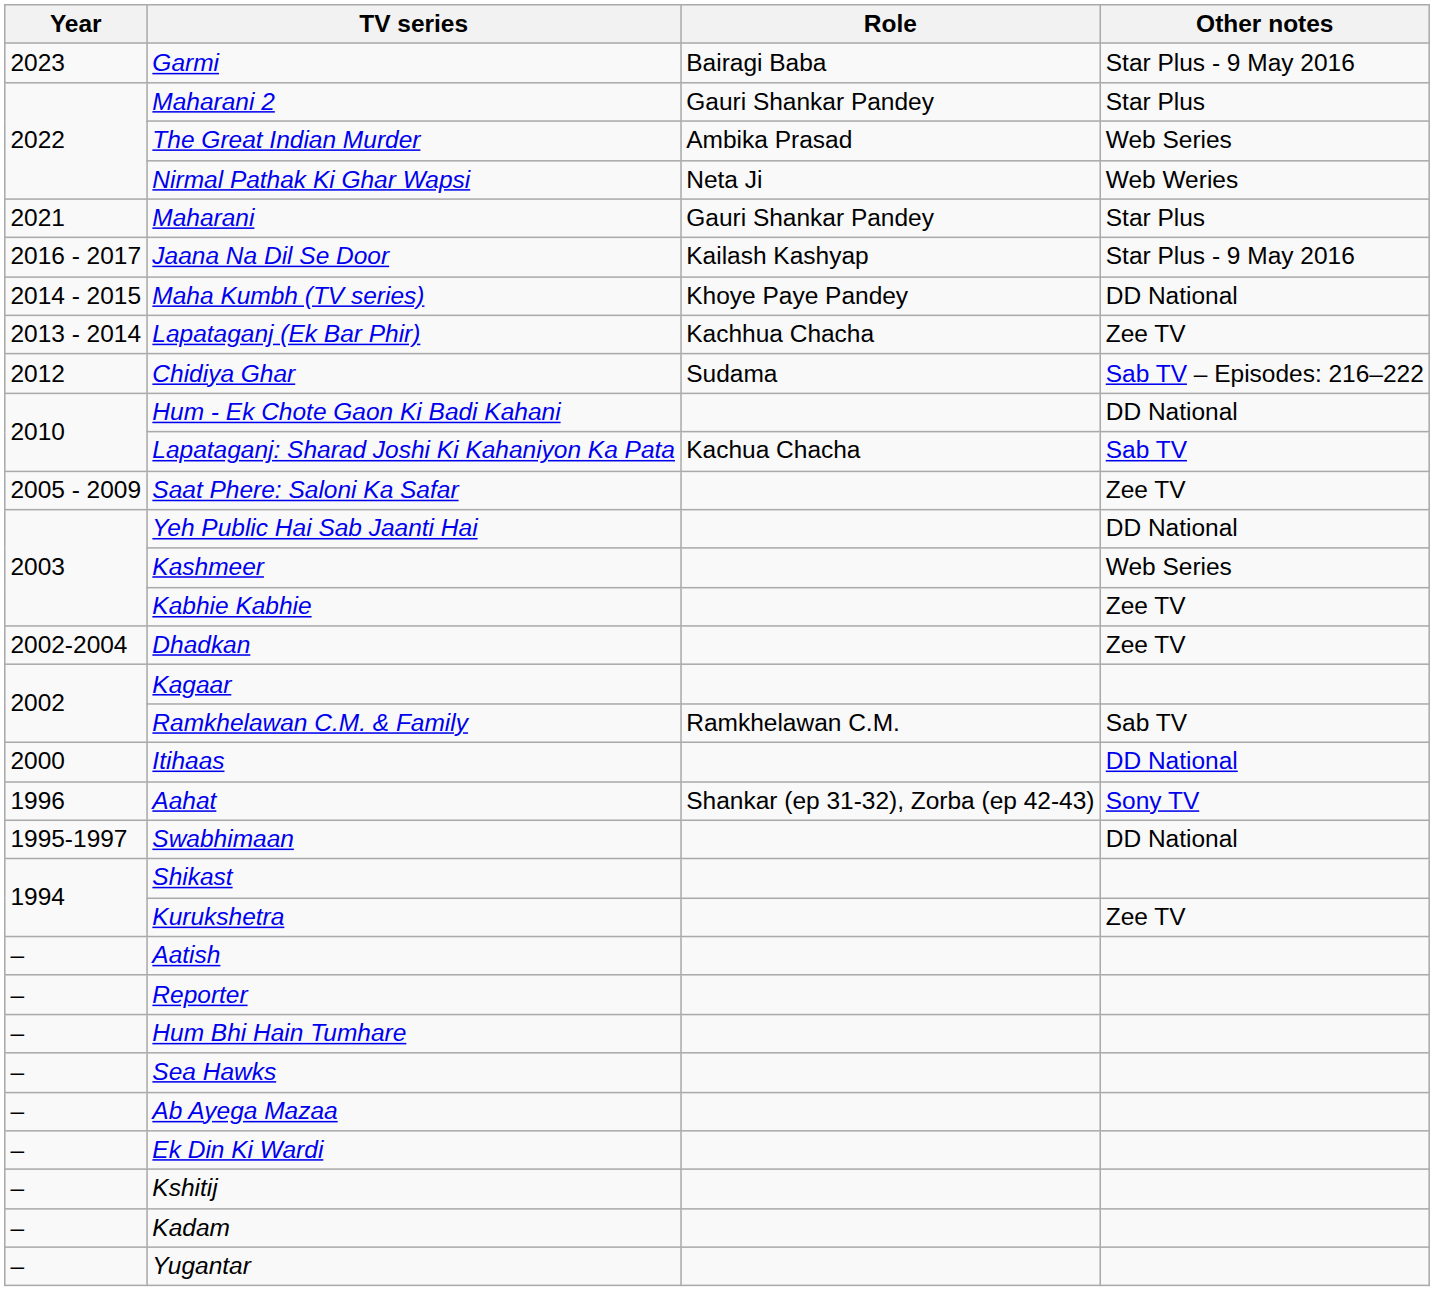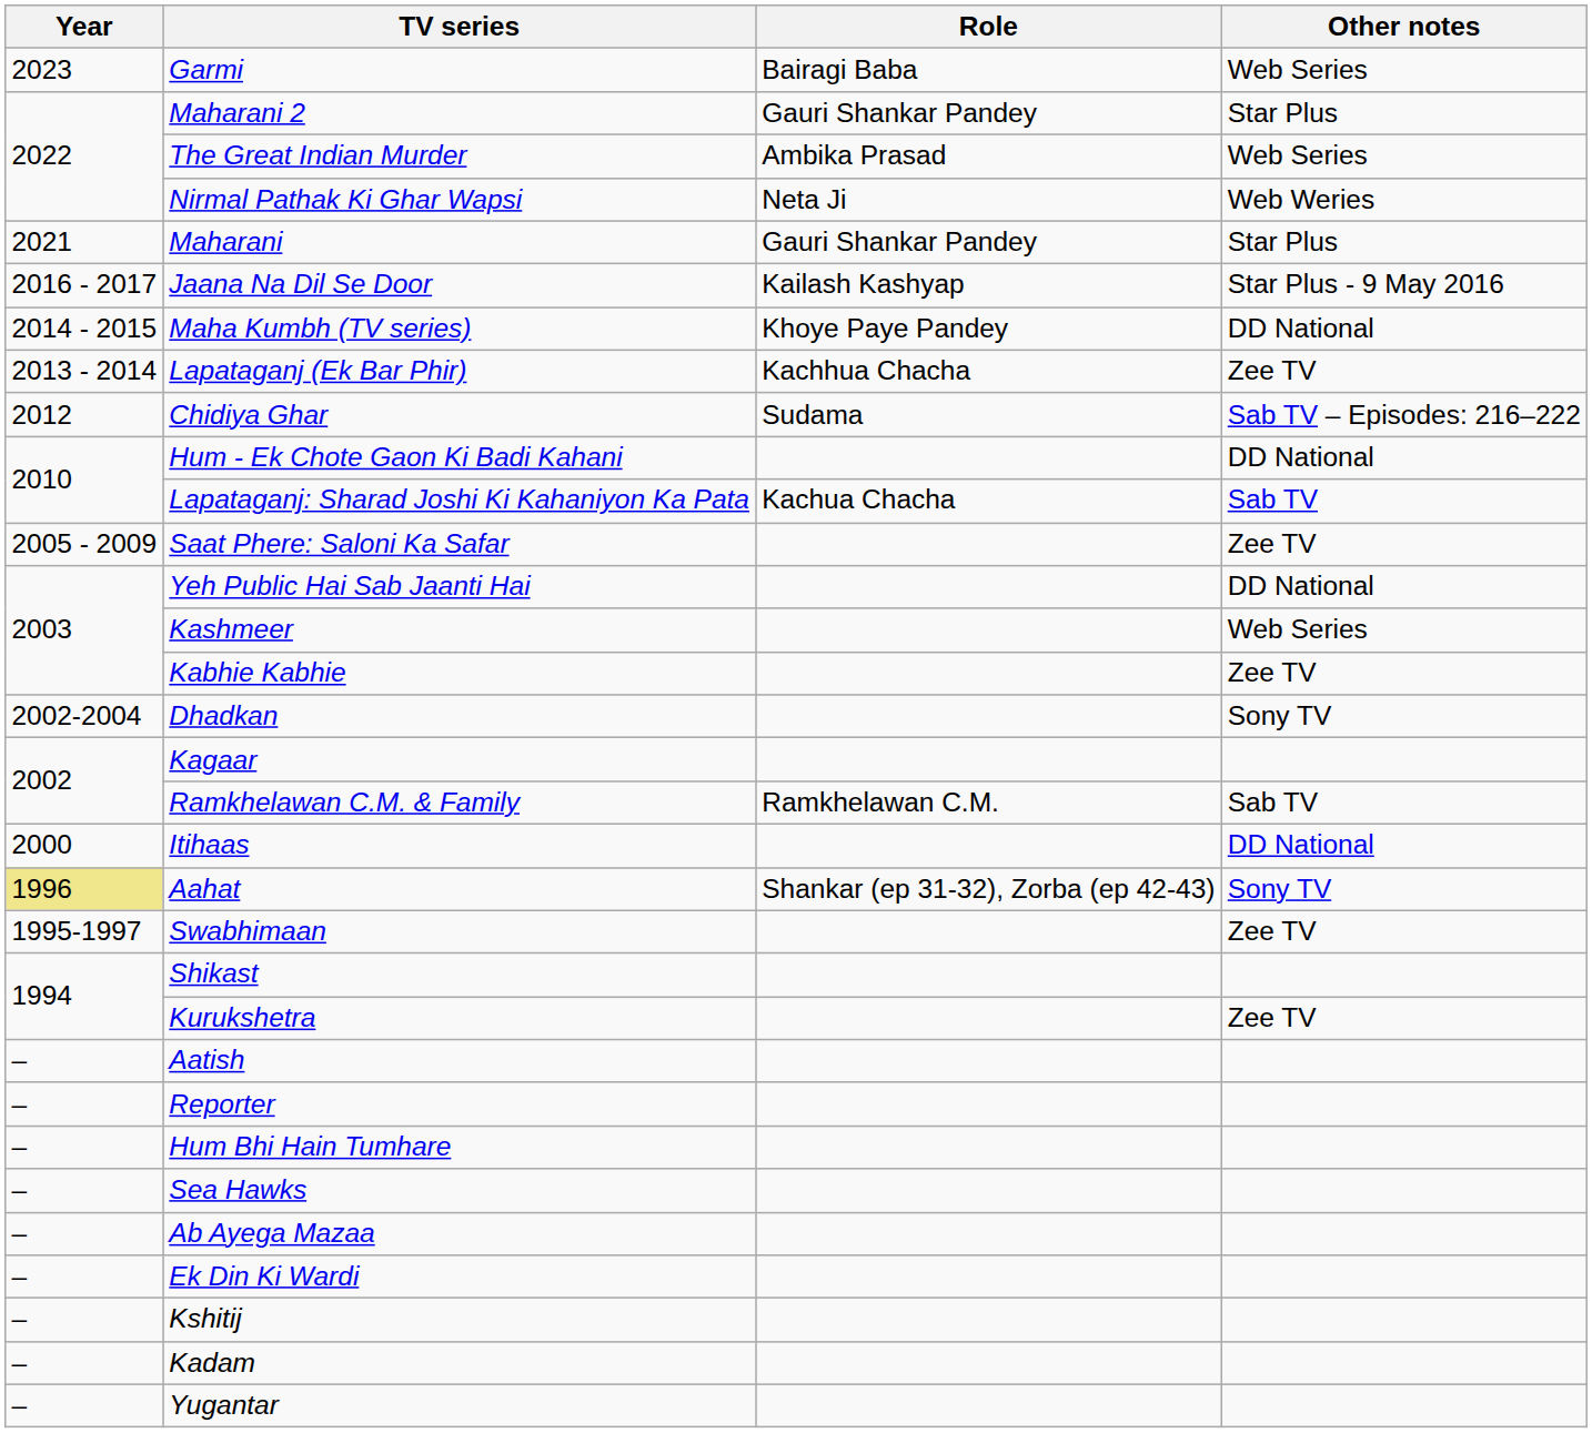Garmi | Other notes: Star Plus - 9 May 2016 -> Web Series
Dhadkan | Other notes: Zee TV -> Sony TV
Aahat | Year: no background -> khaki background
Swabhimaan | Other notes: DD National -> Zee TV
